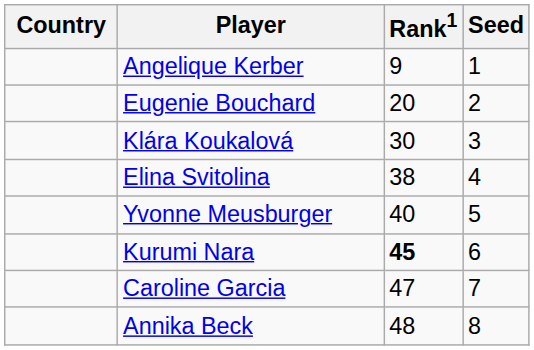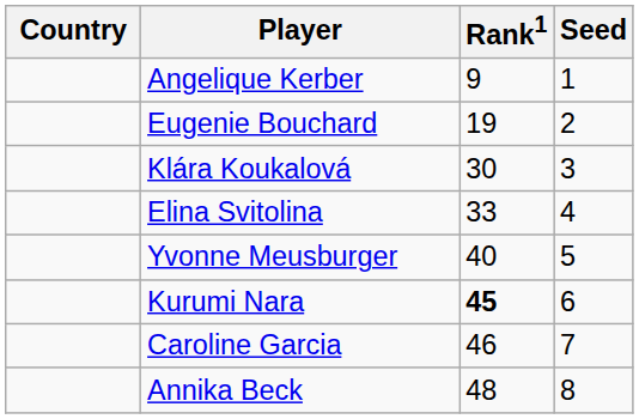Eugenie Bouchard | Rank1: 20 -> 19
Elina Svitolina | Rank1: 38 -> 33
Caroline Garcia | Rank1: 47 -> 46
